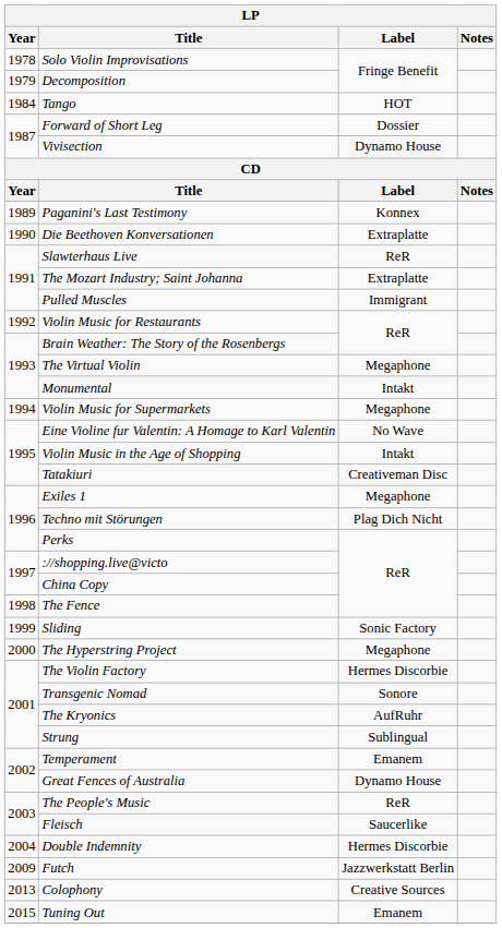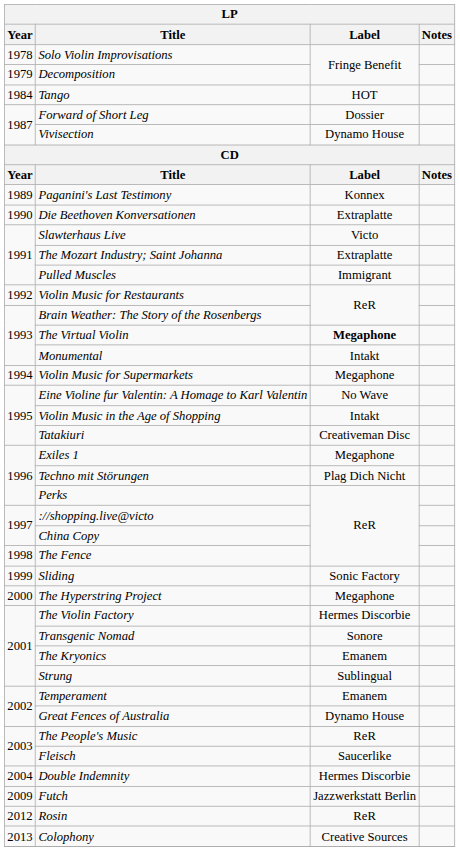Slawterhaus Live | Label: ReR -> Victo
The Virtual Violin | Label: normal -> bold
The Kryonics | Label: AufRuhr -> Emanem
+ row: 2012 | Rosin | ReR
- row: 2015 | Tuning Out | Emanem
